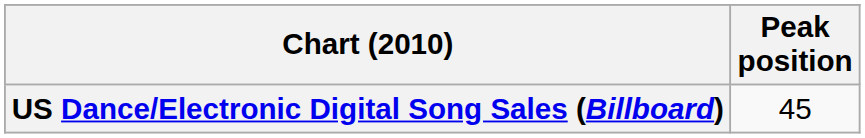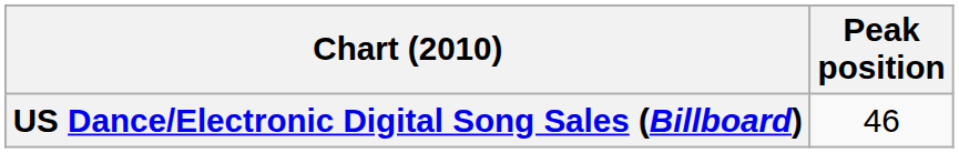US Dance/Electronic Digital Song Sales (Billboard) | Peak position: 45 -> 46
